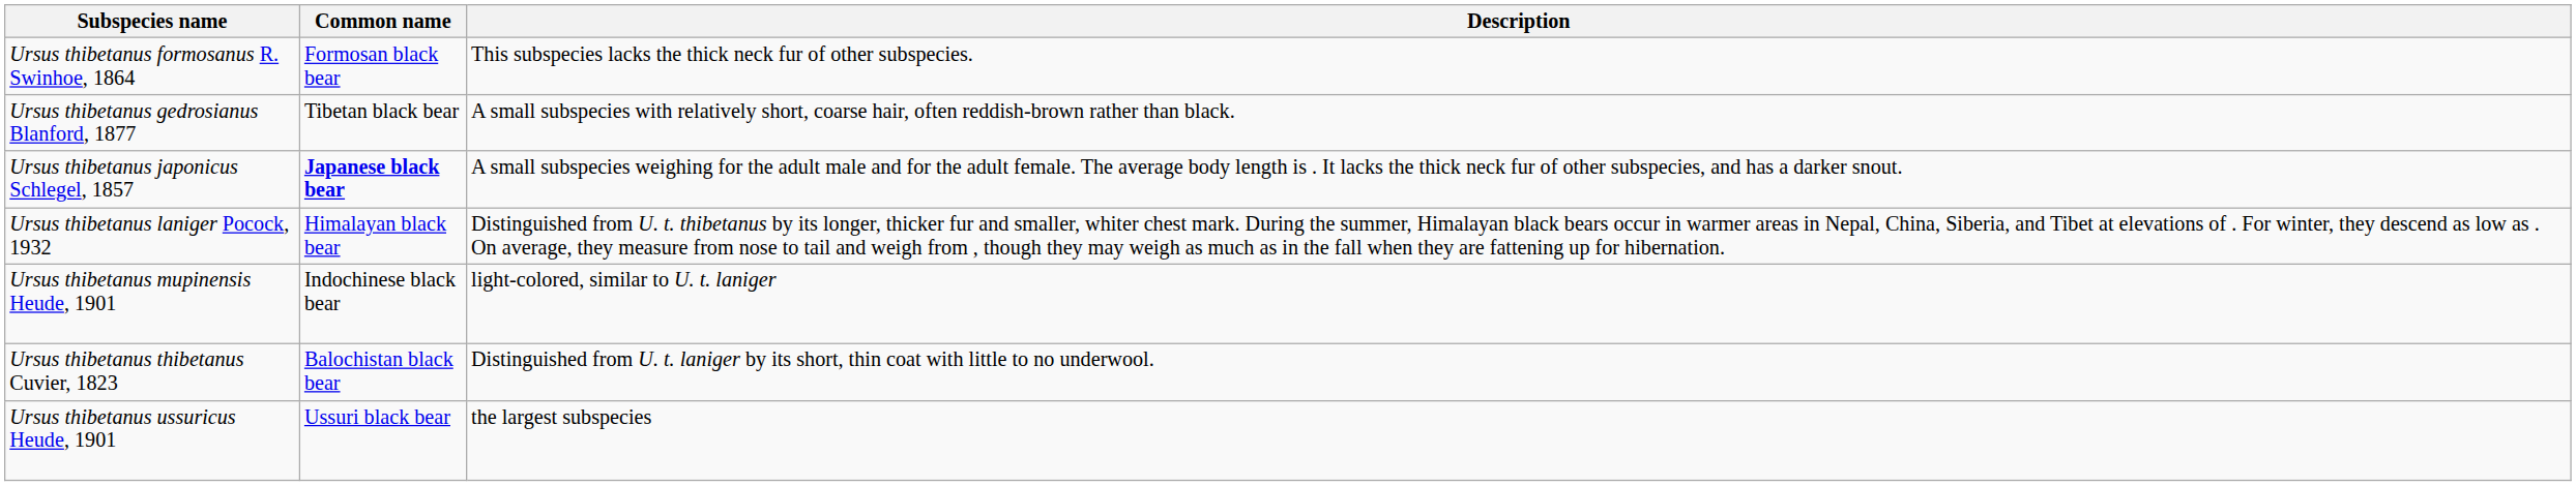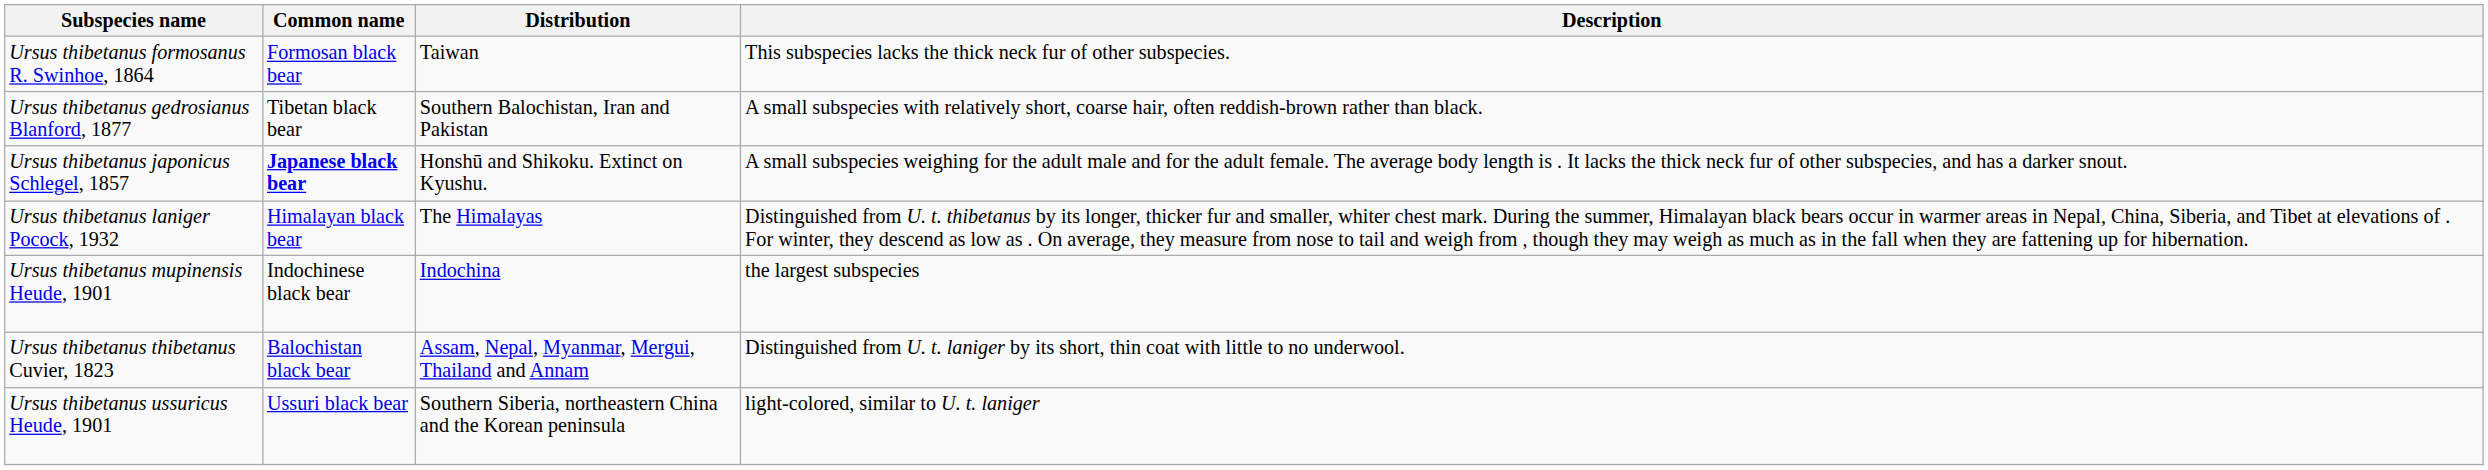+ column: Distribution | Taiwan | Southern Balochistan, Iran and Pakistan | Honshū and Shikoku. Extinct on Kyushu. | The Himalayas | Indochina | Assam, Nepal, Myanmar, Mergui, Thailand and Annam | Southern Siberia, northeastern China and the Korean peninsula
Ursus thibetanus mupinensis Heude, 1901 | Description: light-colored, similar to U. t. laniger -> the largest subspecies
Ursus thibetanus ussuricus Heude, 1901 | Description: the largest subspecies -> light-colored, similar to U. t. laniger
